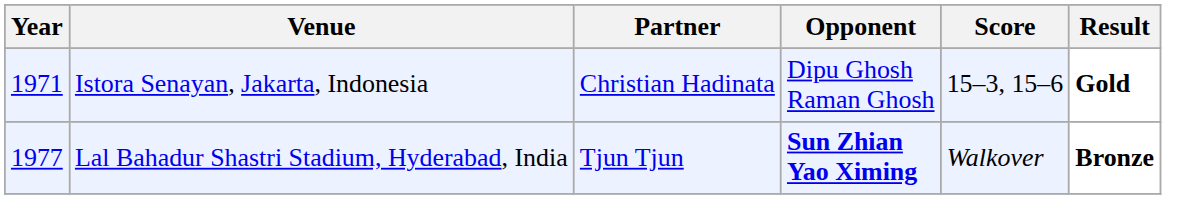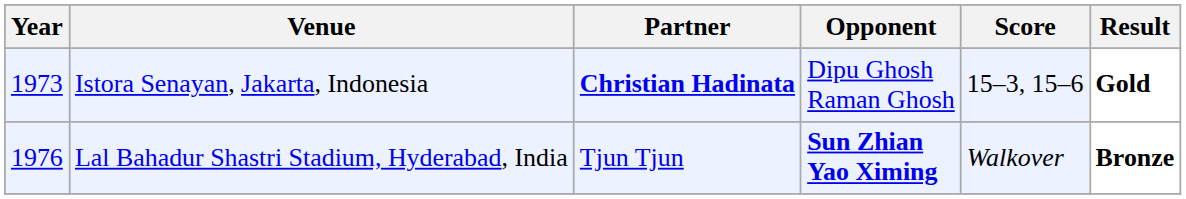Istora Senayan, Jakarta, Indonesia | Year: 1971 -> 1973
Istora Senayan, Jakarta, Indonesia | Partner: normal -> bold
Lal Bahadur Shastri Stadium, Hyderabad, India | Year: 1977 -> 1976
